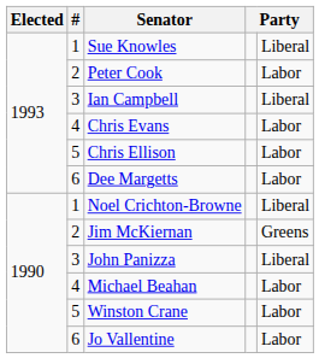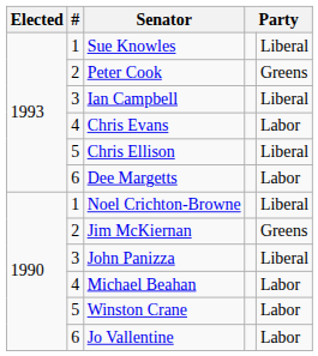Peter Cook | column 5: Labor -> Greens
Chris Ellison | column 5: Labor -> Liberal
